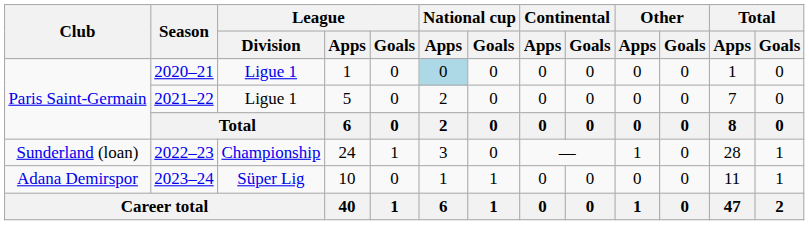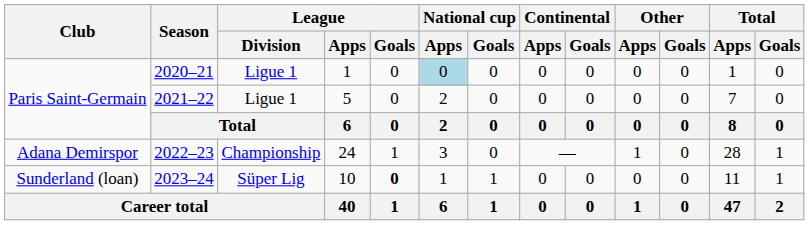2022–23 | Club: Sunderland (loan) -> Adana Demirspor
2023–24 | Club: Adana Demirspor -> Sunderland (loan)
2023–24 | League / Goals: normal -> bold
